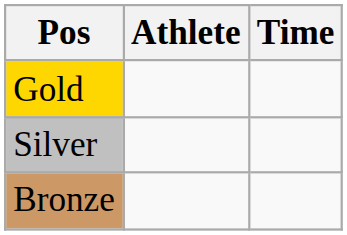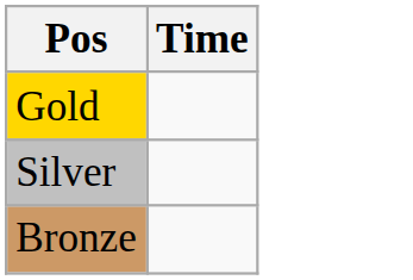- column: Athlete
